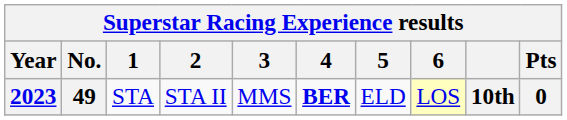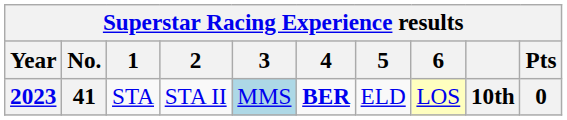2023 | No.: 49 -> 41
2023 | 3: no background -> lightblue background
